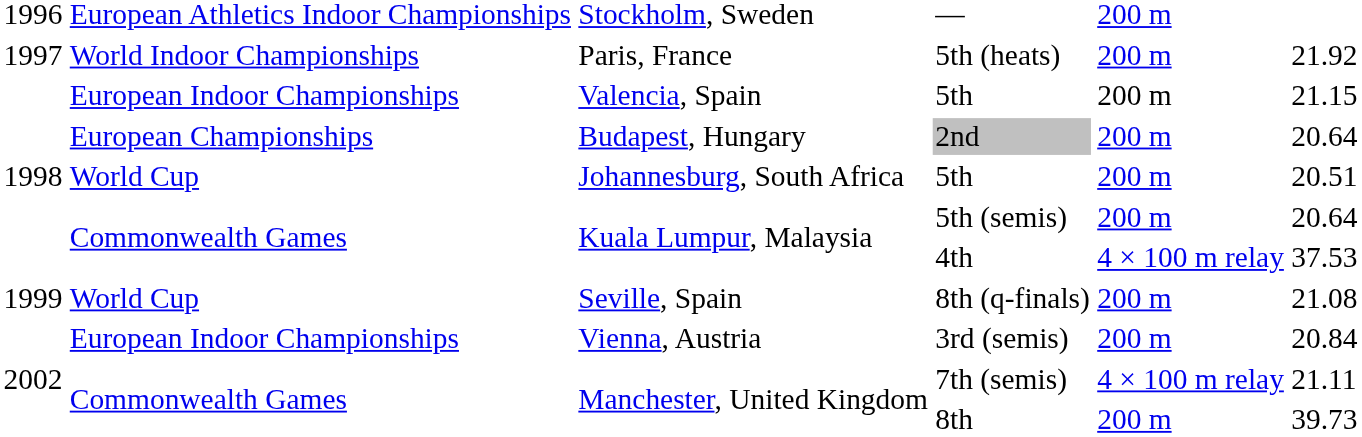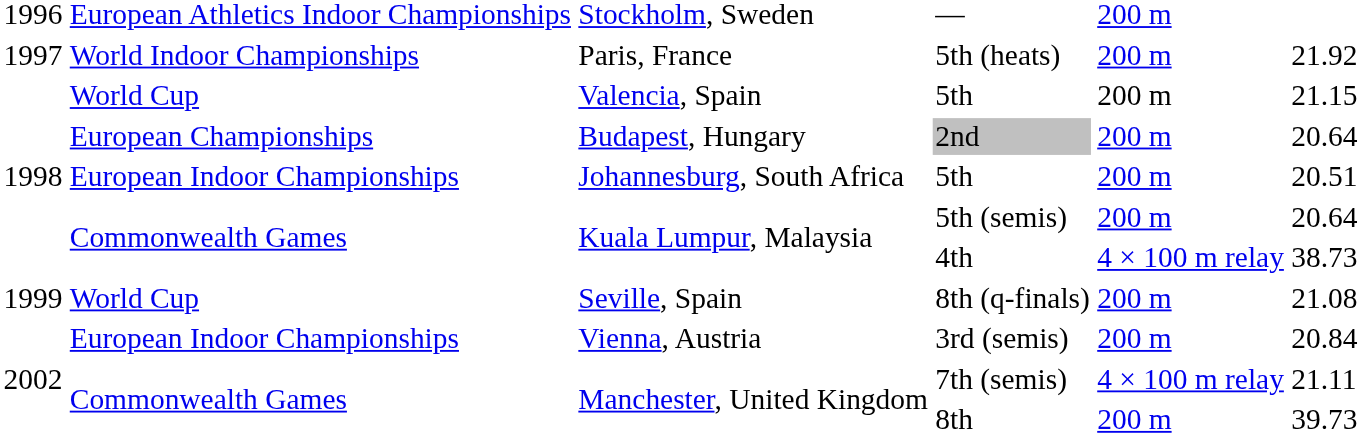Valencia, Spain / 5th | column 2: European Indoor Championships -> World Cup
Johannesburg, South Africa / 5th | column 2: World Cup -> European Indoor Championships
4th | column 6: 37.53 -> 38.73
